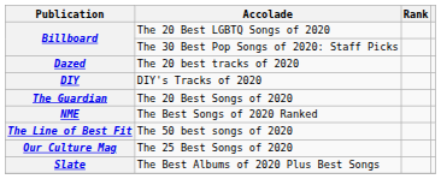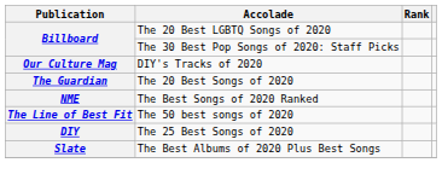- row: Dazed | The 20 best tracks of 2020
DIY's Tracks of 2020 | Publication: DIY -> Our Culture Mag
The 25 Best Songs of 2020 | Publication: Our Culture Mag -> DIY
